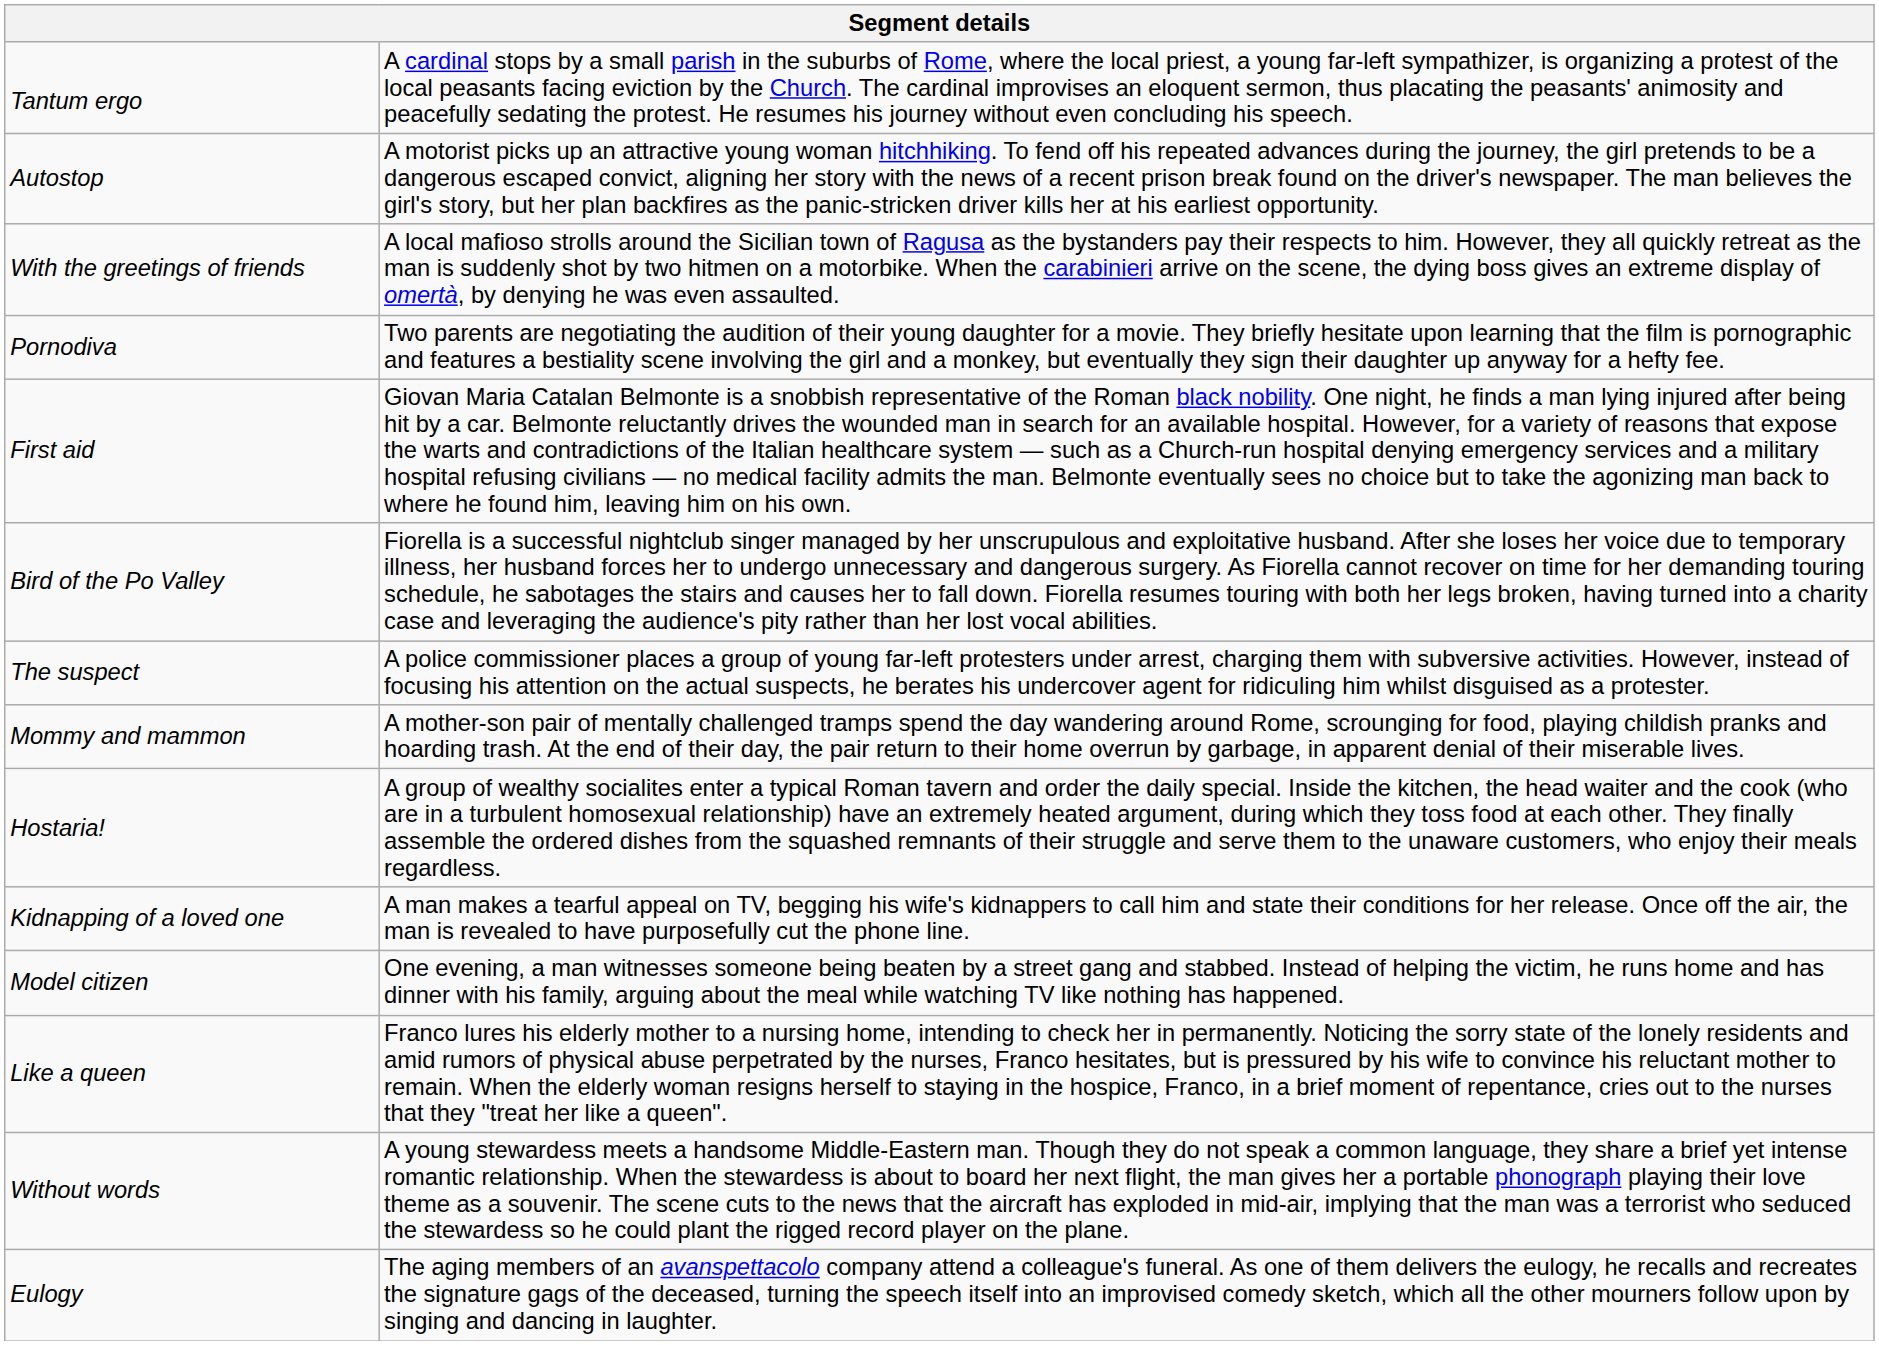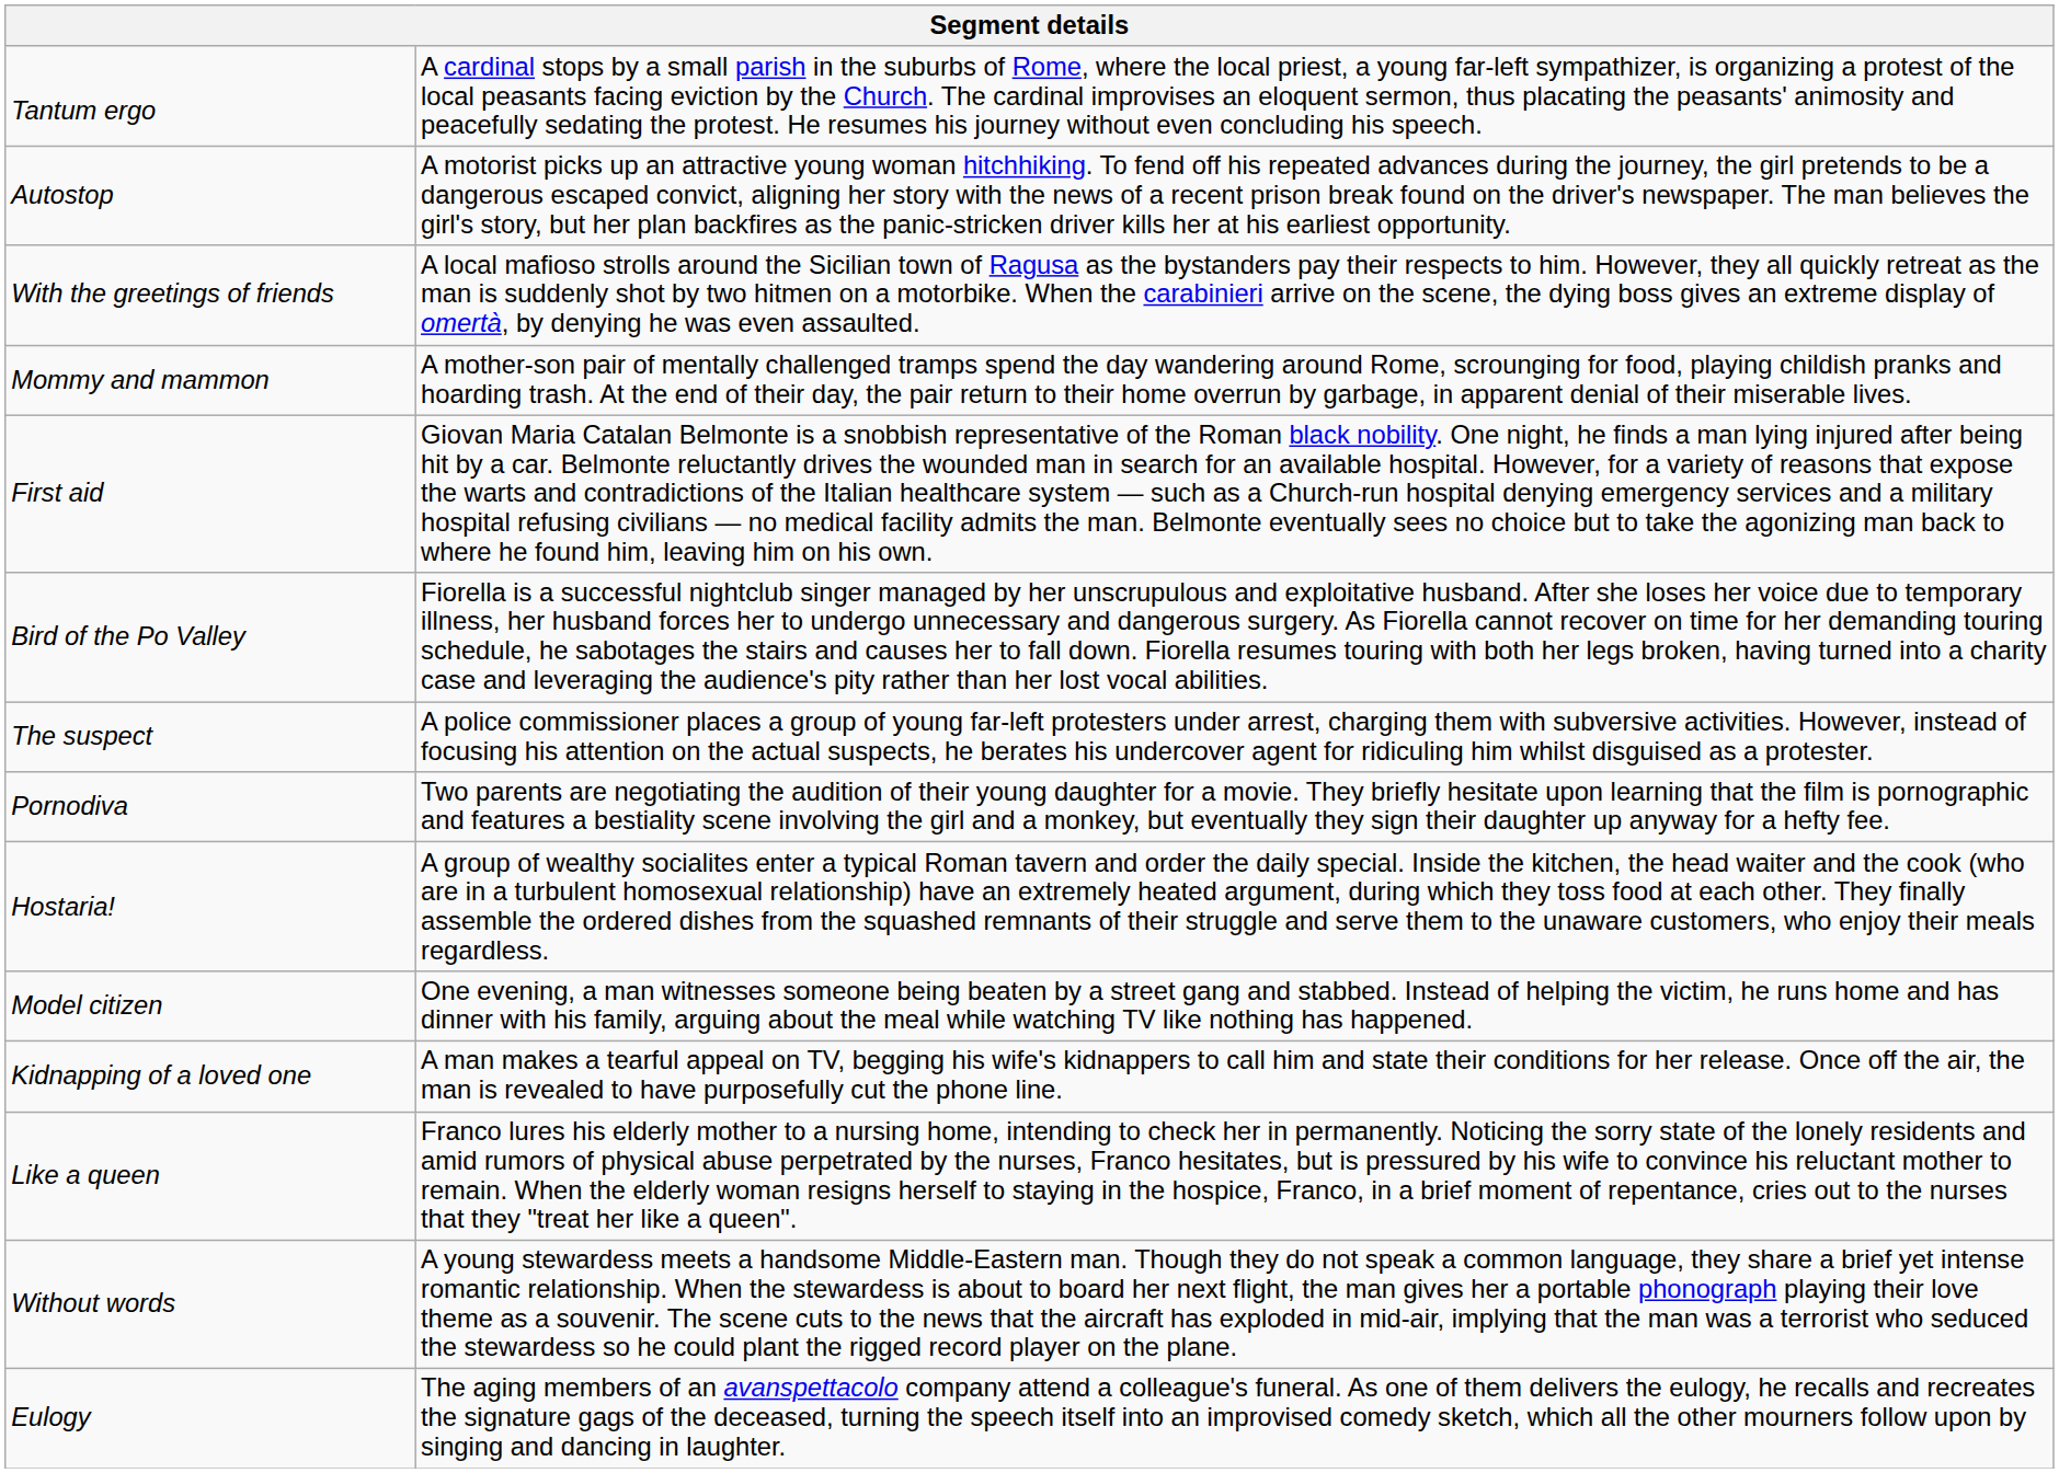rows swapped: Mommy and mammon <-> Pornodiva
rows swapped: Model citizen <-> Kidnapping of a loved one
